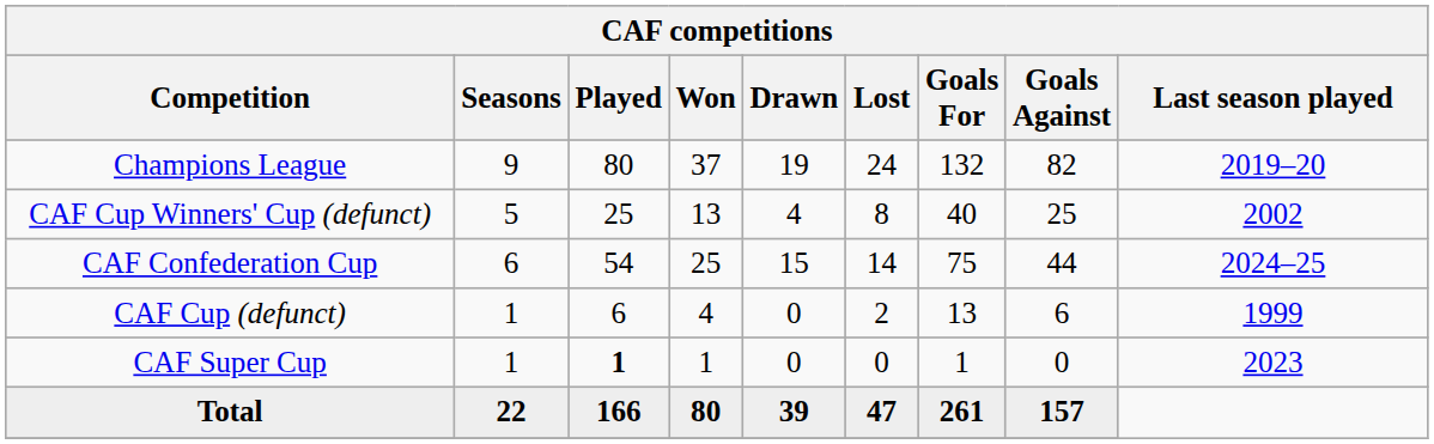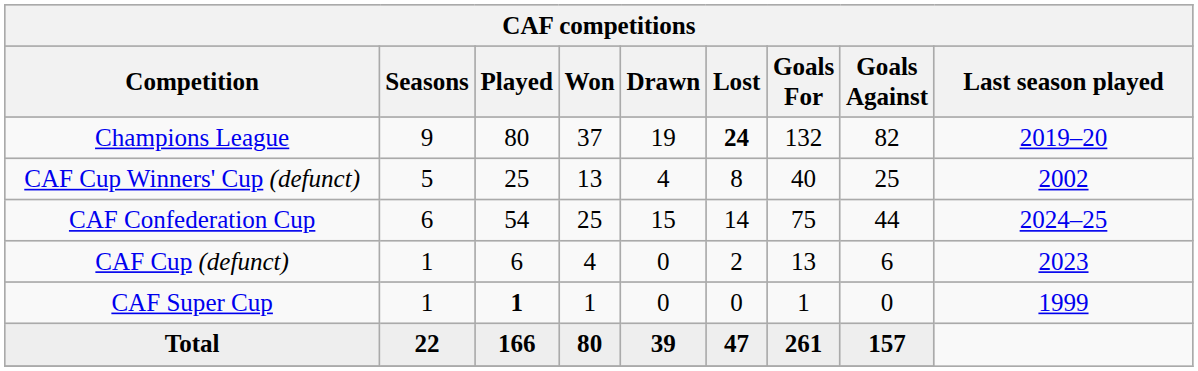Champions League | Lost: normal -> bold
CAF Cup (defunct) | Last season played: 1999 -> 2023
CAF Super Cup | Last season played: 2023 -> 1999
